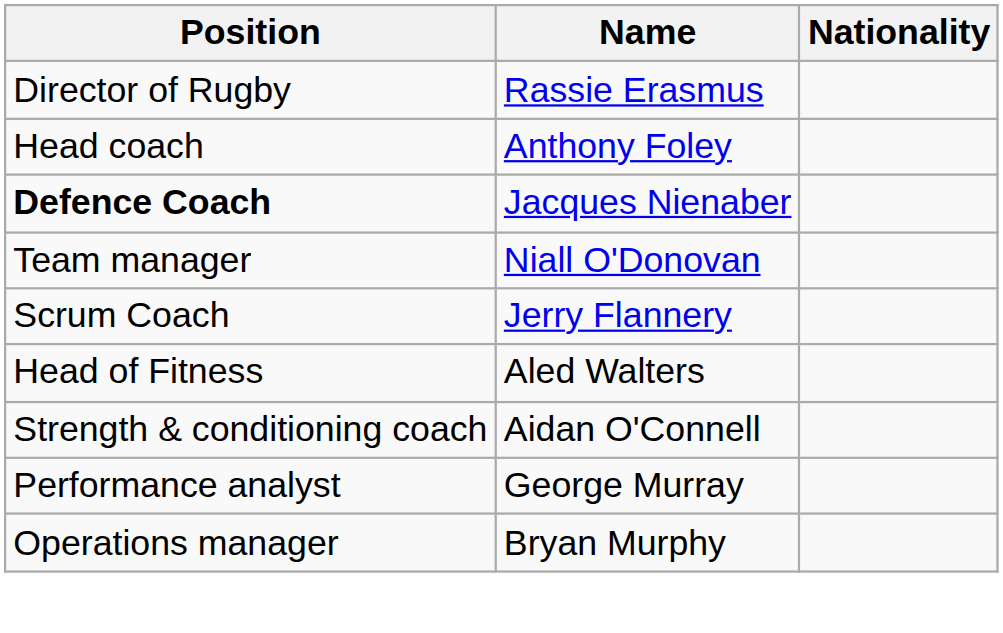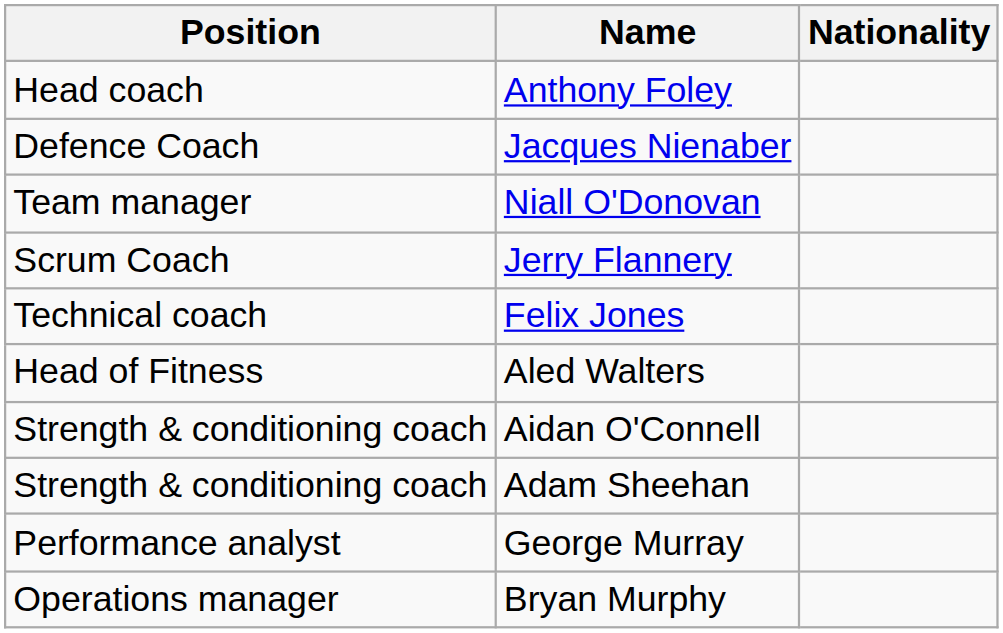- row: Director of Rugby | Rassie Erasmus
Jacques Nienaber | Position: bold -> normal
+ row: Technical coach | Felix Jones
+ row: Strength & conditioning coach | Adam Sheehan
